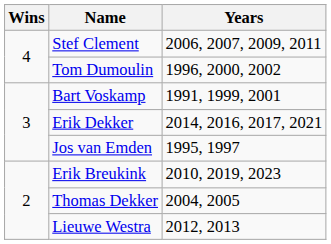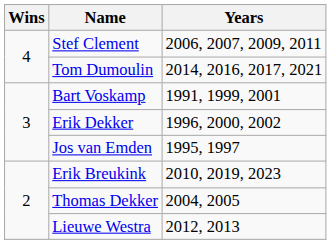Tom Dumoulin | Years: 1996, 2000, 2002 -> 2014, 2016, 2017, 2021
Erik Dekker | Years: 2014, 2016, 2017, 2021 -> 1996, 2000, 2002
